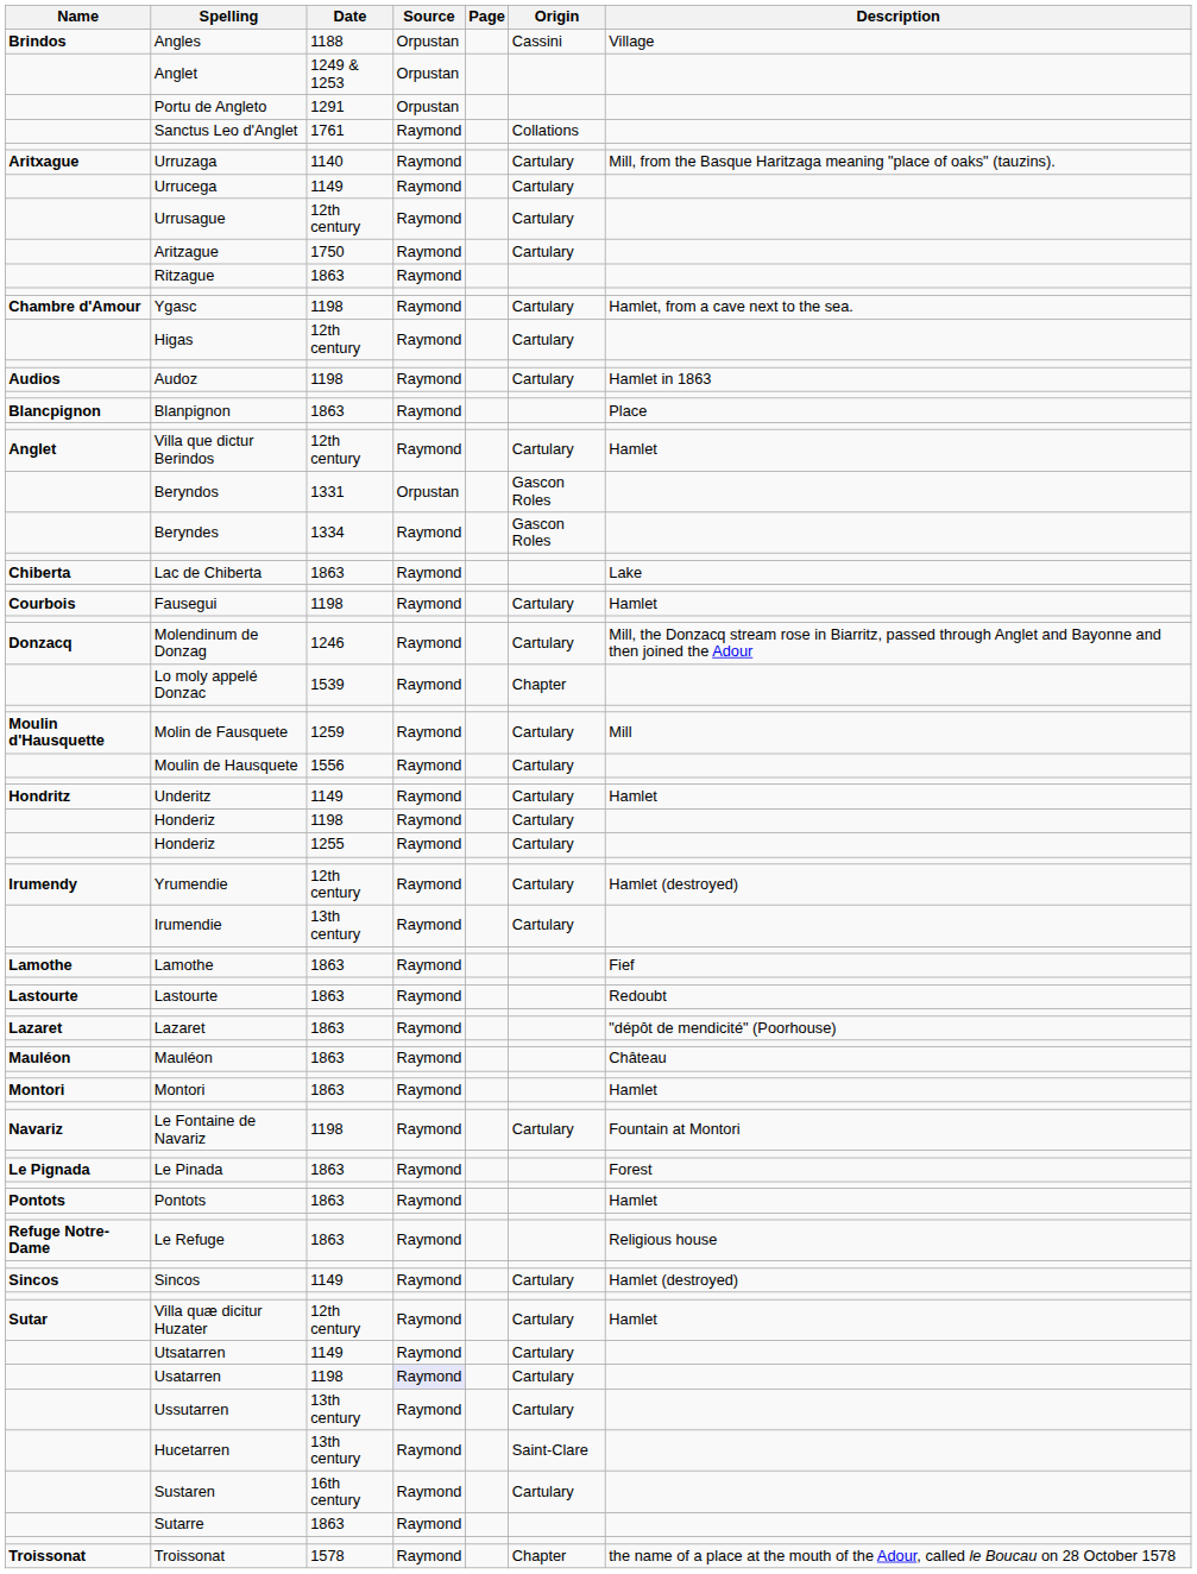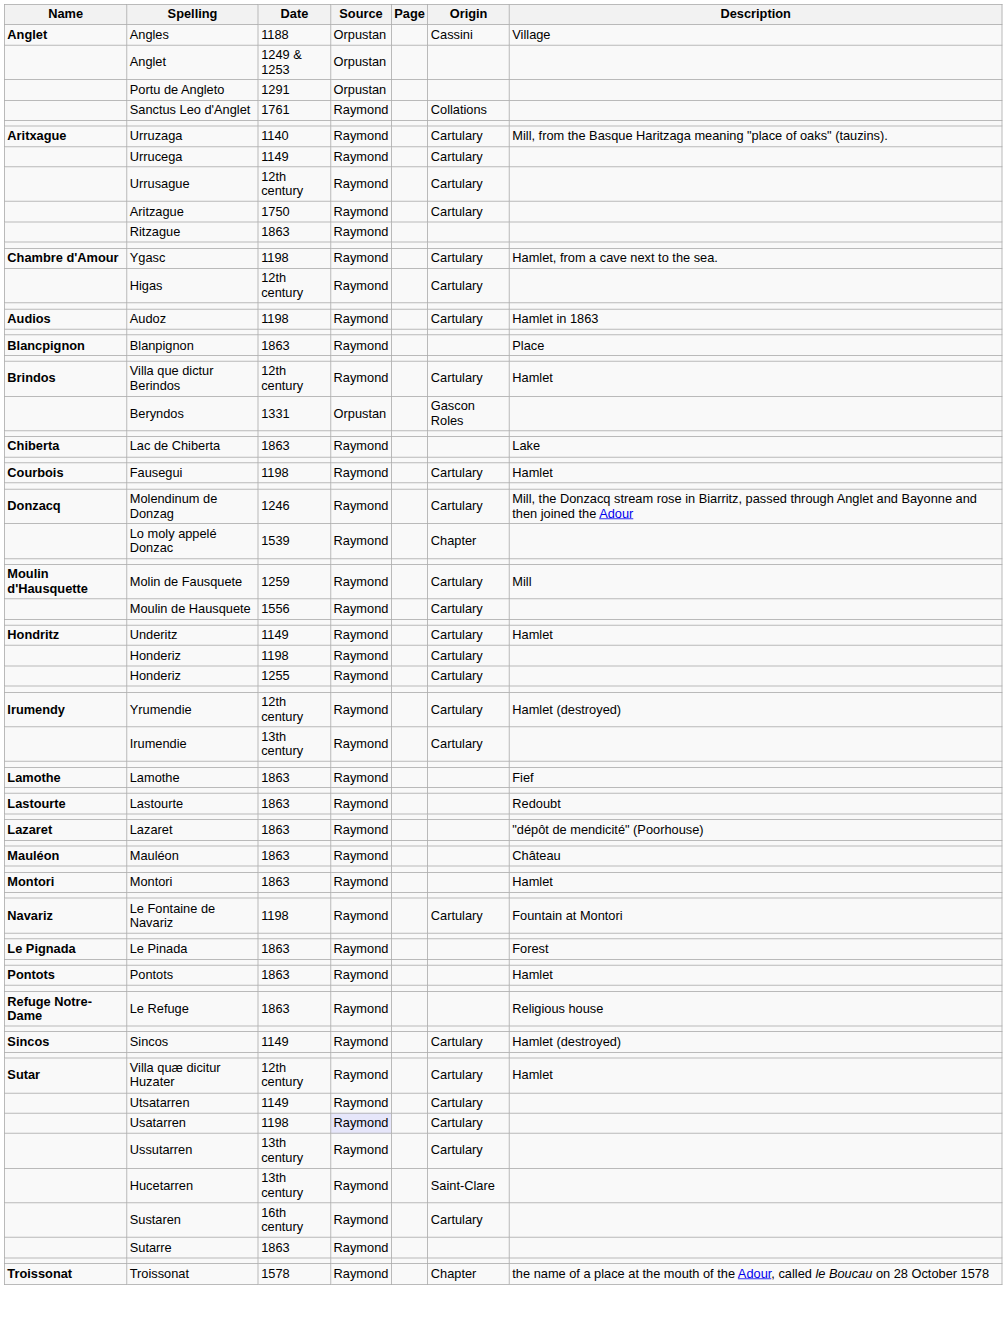Angles | Name: Brindos -> Anglet
Villa que dictur Berindos | Name: Anglet -> Brindos
- row: Beryndes | 1334 | Raymond | Gascon Roles
